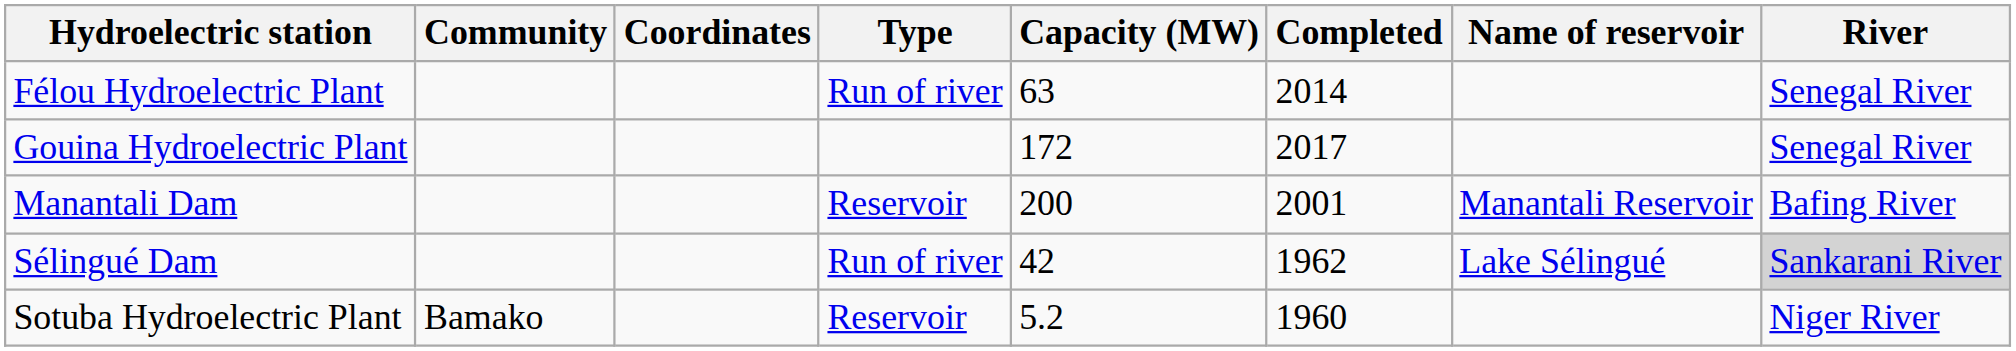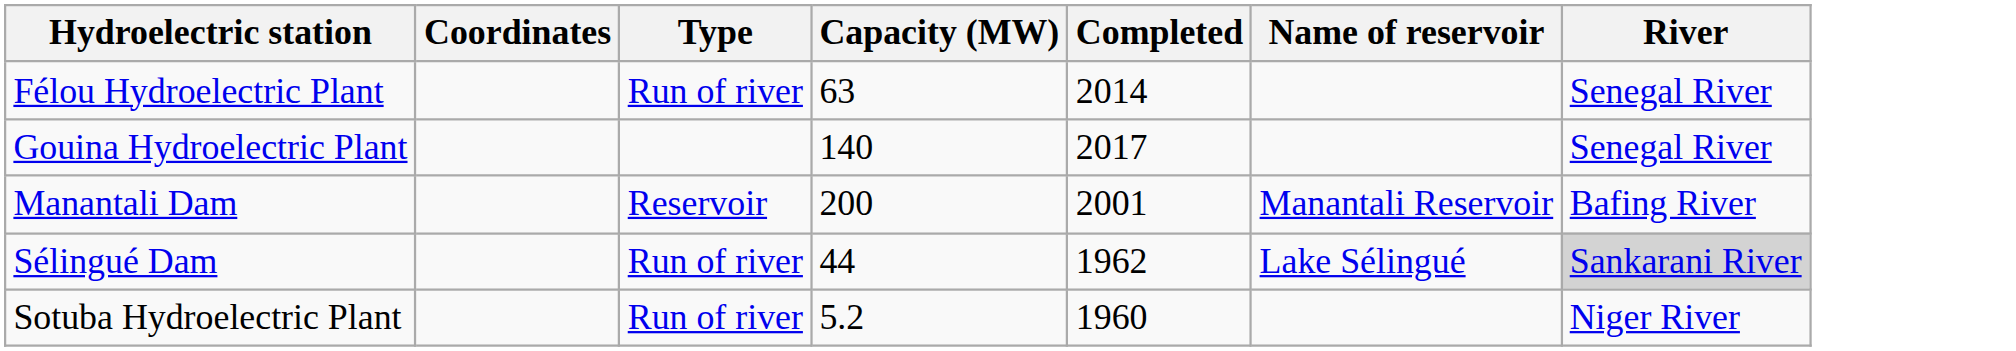- column: Community | Bamako
Gouina Hydroelectric Plant | Capacity (MW): 172 -> 140
Sélingué Dam | Capacity (MW): 42 -> 44
Sotuba Hydroelectric Plant | Type: Reservoir -> Run of river
